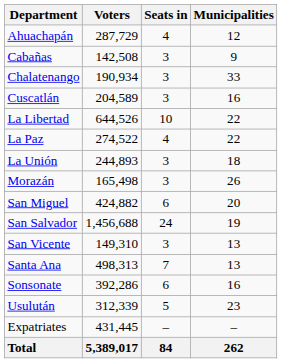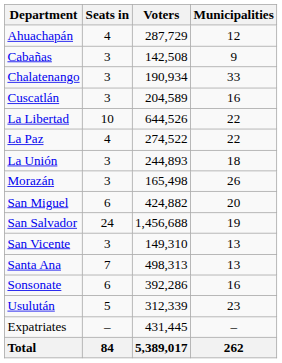columns swapped: Voters <-> Seats in
